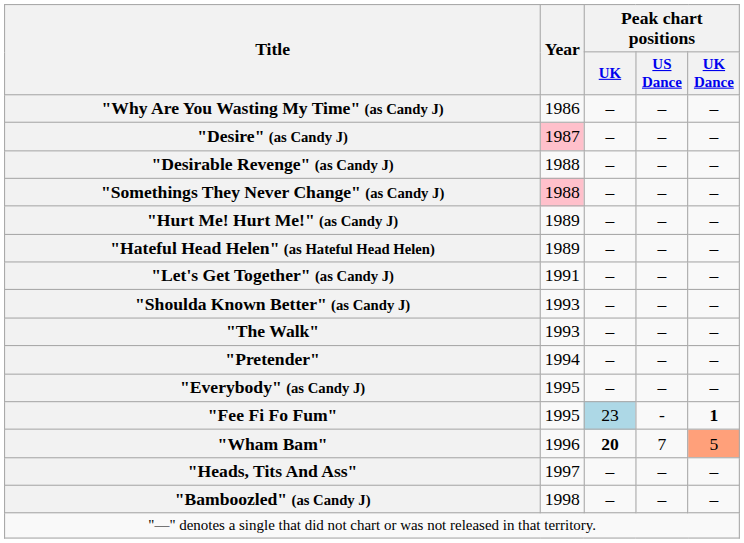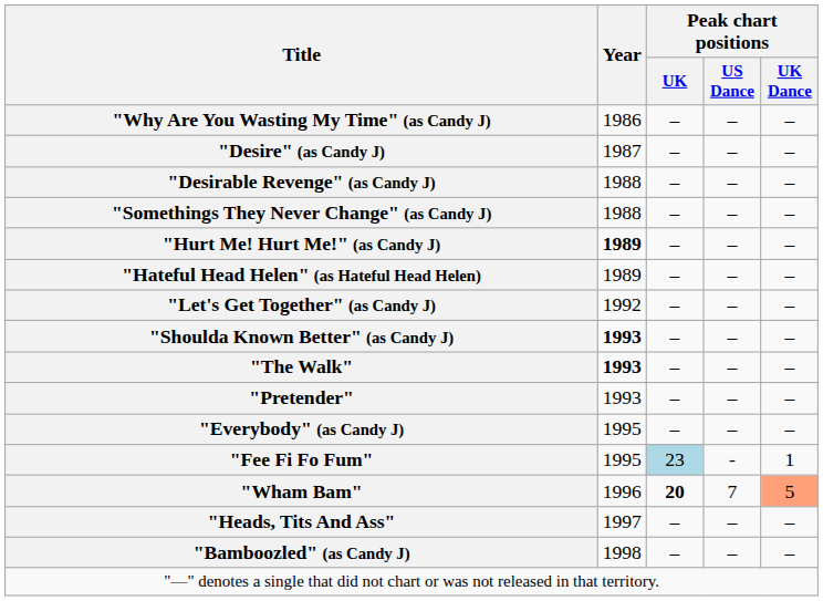"Desire" (as Candy J) | Year: pink background -> no background
"Somethings They Never Change" (as Candy J) | Year: pink background -> no background
"Hurt Me! Hurt Me!" (as Candy J) | Year: normal -> bold
"Let's Get Together" (as Candy J) | Year: 1991 -> 1992
"Shoulda Known Better" (as Candy J) | Year: normal -> bold
"The Walk" | Year: normal -> bold
"Pretender" | Year: 1994 -> 1993
"Fee Fi Fo Fum" | Peak chart positions / UK Dance: bold -> normal
